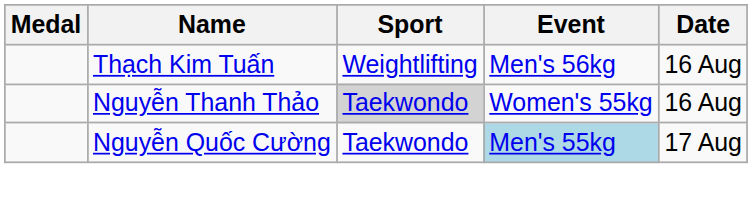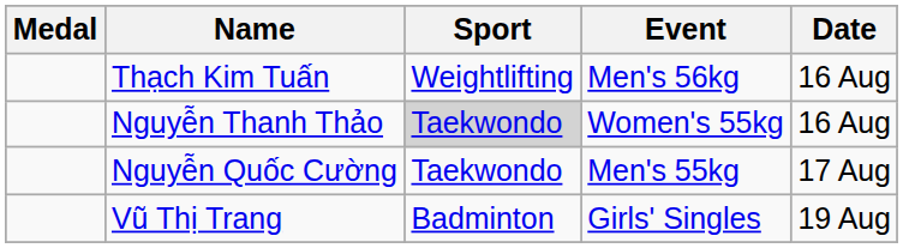Nguyễn Quốc Cường | Event: lightblue background -> no background
+ row: Vũ Thị Trang | Badminton | Girls' Singles | 19 Aug
